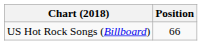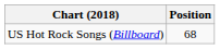US Hot Rock Songs (Billboard) | Position: 66 -> 68
